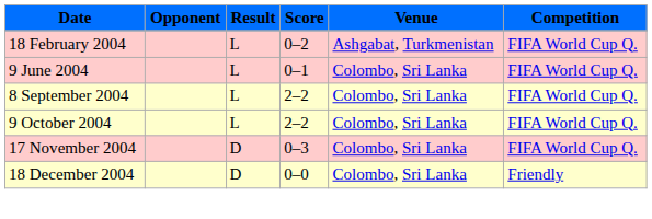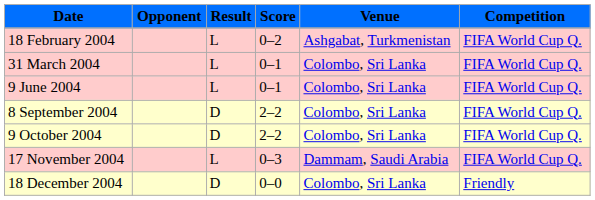+ row: 31 March 2004 | L | 0–1 | Colombo, Sri Lanka | FIFA World Cup Q.
8 September 2004 | Result: L -> D
9 October 2004 | Result: L -> D
17 November 2004 | Result: D -> L
17 November 2004 | Venue: Colombo, Sri Lanka -> Dammam, Saudi Arabia
